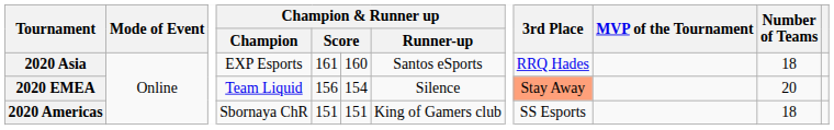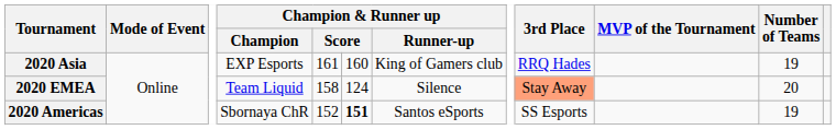2020 Asia | Champion & Runner up / Runner-up: Santos eSports -> King of Gamers club
2020 Asia | Number of Teams: 18 -> 19
2020 EMEA | column 5: 156 -> 158
2020 EMEA | column 6: 154 -> 124
2020 Americas | column 5: 151 -> 152
2020 Americas | column 6: normal -> bold
2020 Americas | Champion & Runner up / Runner-up: King of Gamers club -> Santos eSports
2020 Americas | Number of Teams: 18 -> 19
